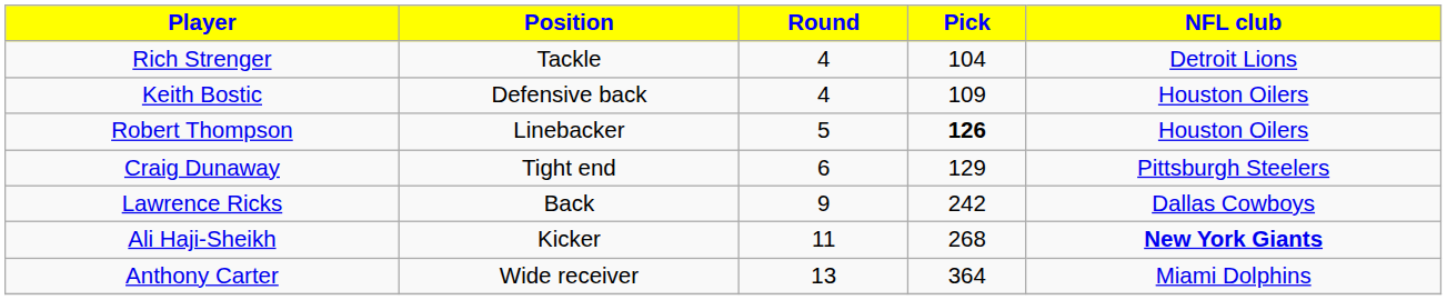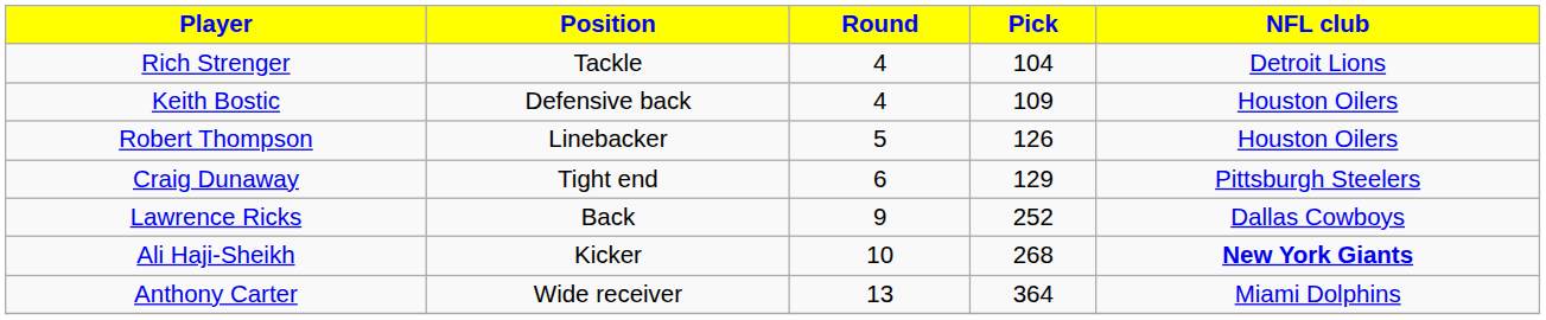Robert Thompson | Pick: bold -> normal
Lawrence Ricks | Pick: 242 -> 252
Ali Haji-Sheikh | Round: 11 -> 10
